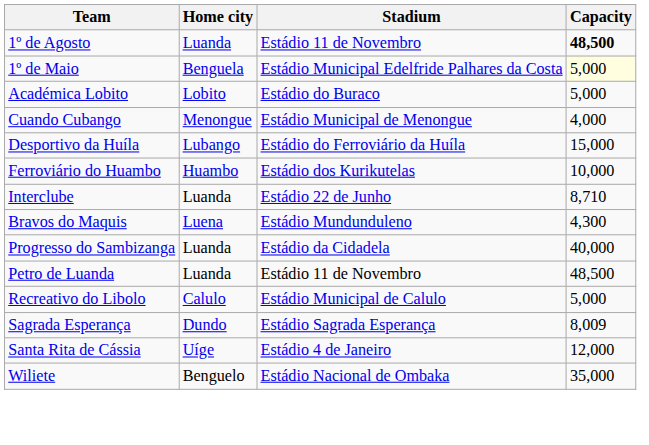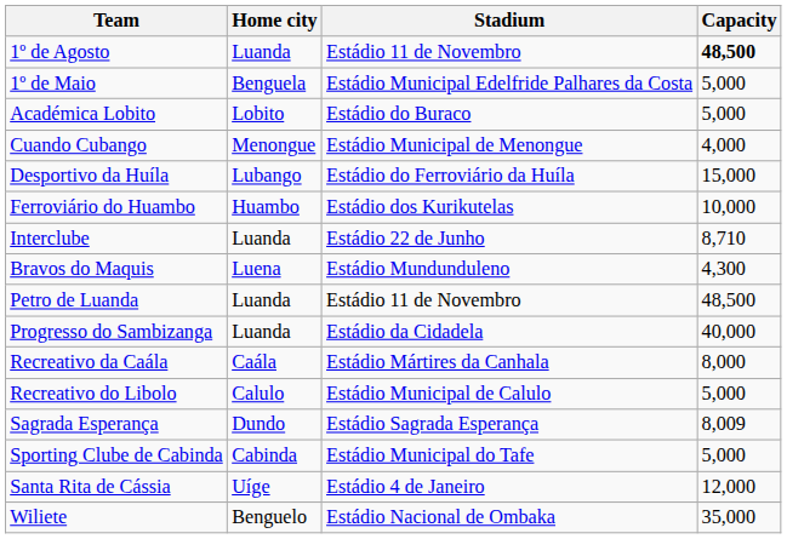1º de Maio | Capacity: lightyellow background -> no background
rows swapped: Petro de Luanda <-> Progresso do Sambizanga
+ row: Recreativo da Caála | Caála | Estádio Mártires da Canhala | 8,000
+ row: Sporting Clube de Cabinda | Cabinda | Estádio Municipal do Tafe | 5,000
